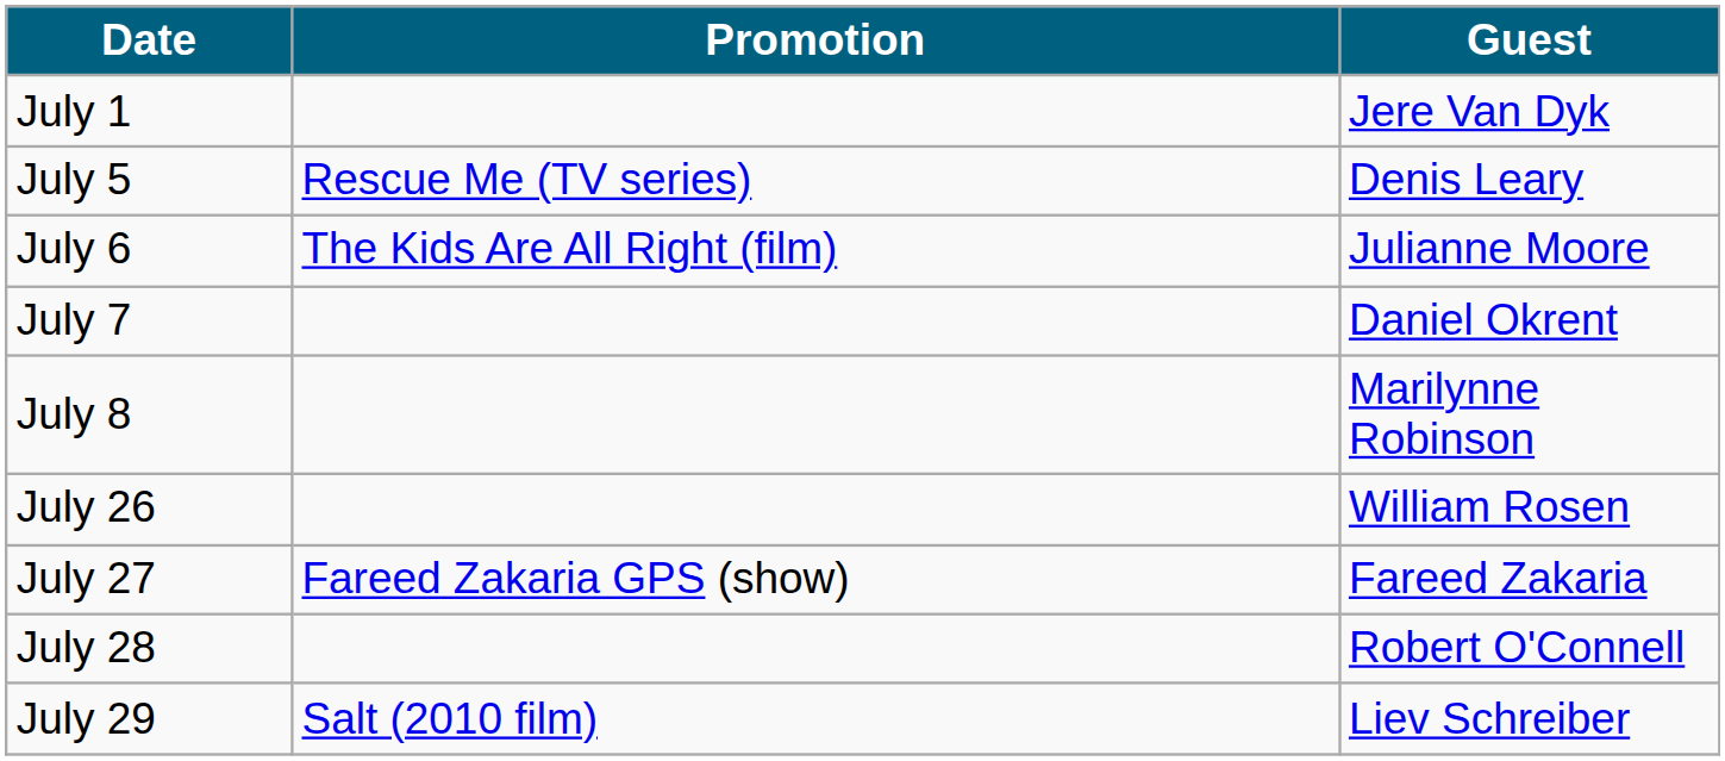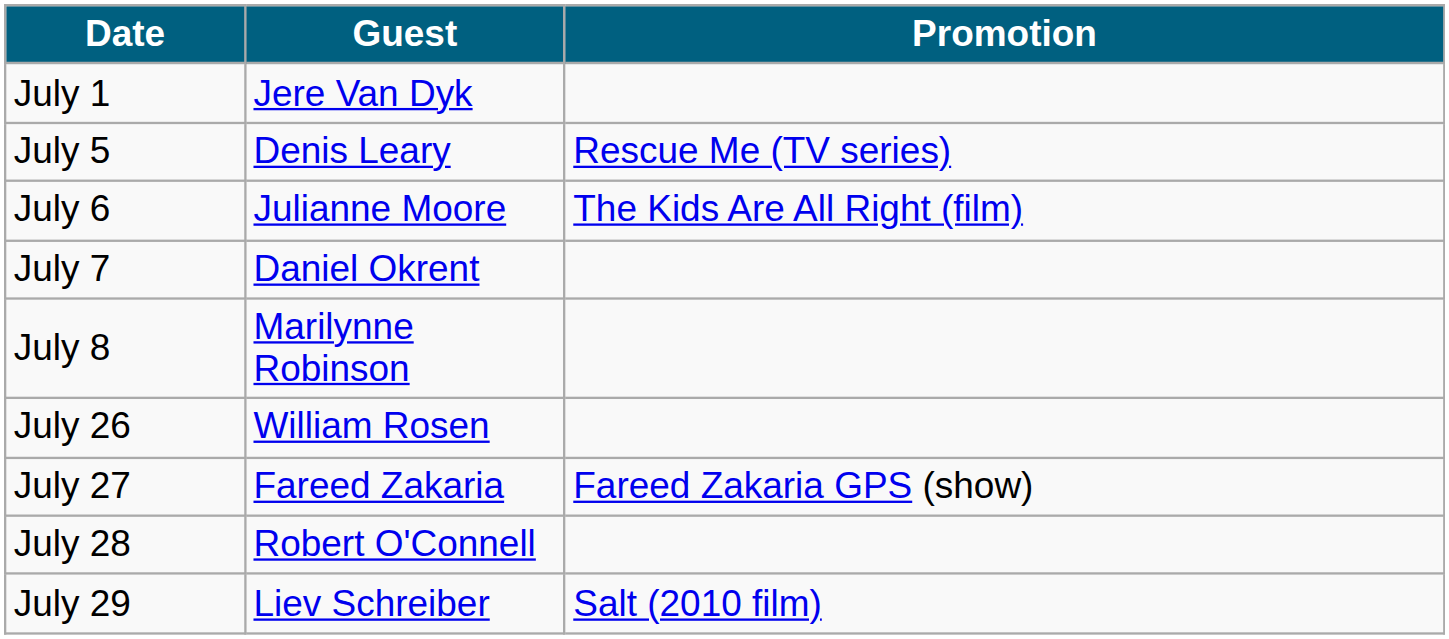columns swapped: Guest <-> Promotion
